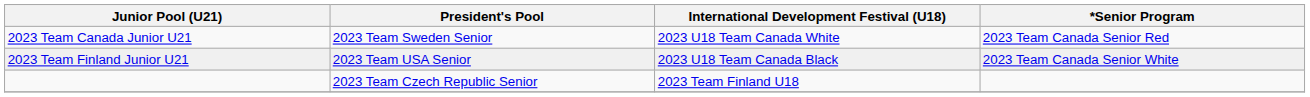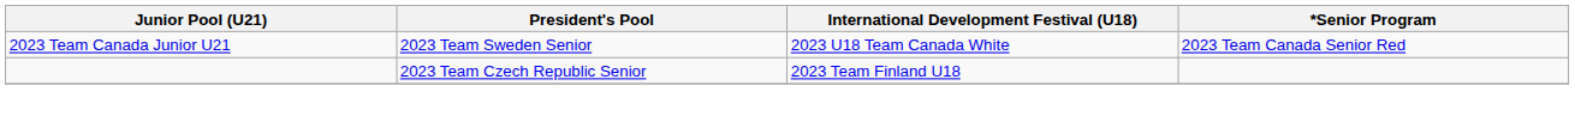- row: 2023 Team Finland Junior U21 | 2023 Team USA Senior | 2023 U18 Team Canada Black | 2023 Team Canada Senior White
